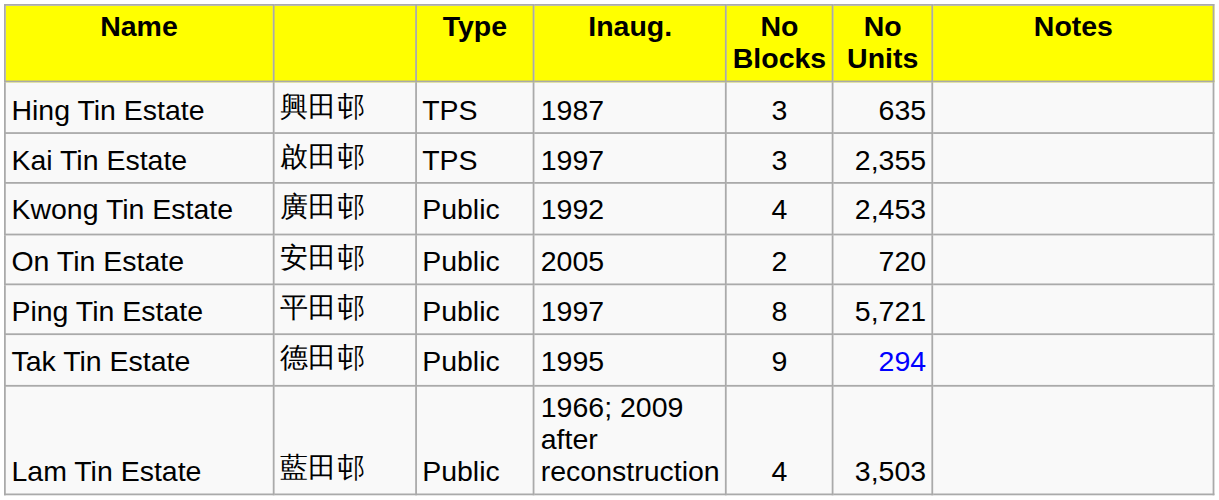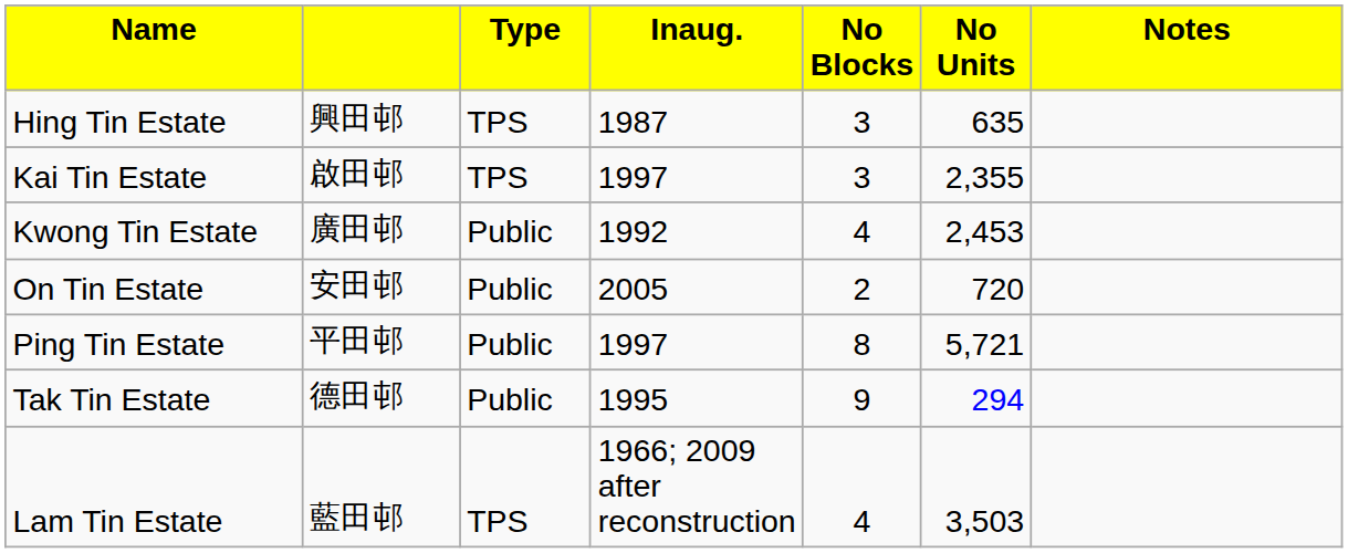Lam Tin Estate | column 3: Public -> TPS
